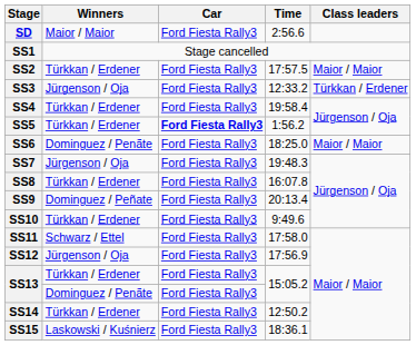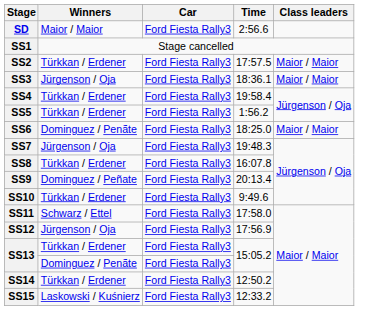SS3 | Time: 12:33.2 -> 18:36.1
SS3 | Class leaders: Türkkan / Erdener -> Maior / Maior
SS5 | Car: bold -> normal
SS15 | Time: 18:36.1 -> 12:33.2
